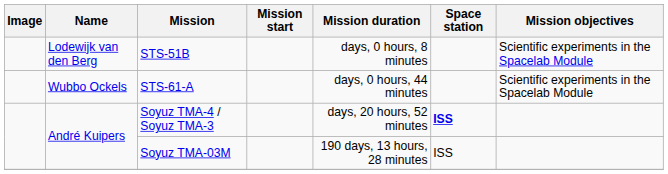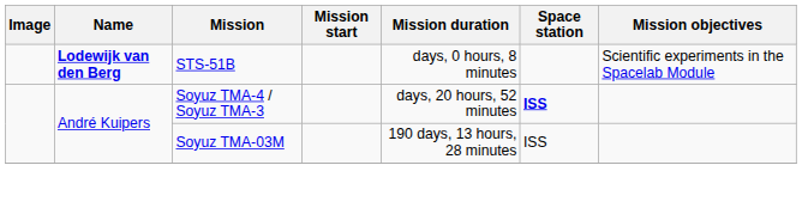STS-51B | Name: normal -> bold
- row: Wubbo Ockels | STS-61-A | days, 0 hours, 44 minutes | Scientific experiments in the Spacelab Module
